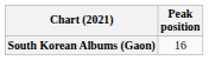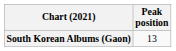South Korean Albums (Gaon) | Peak position: 16 -> 13
